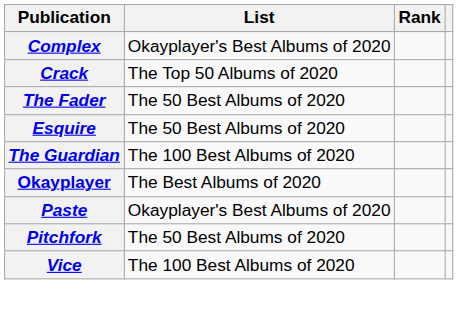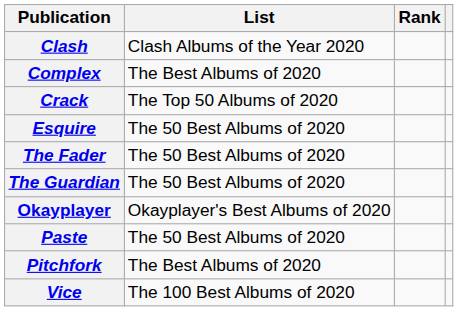+ row: Clash | Clash Albums of the Year 2020
Complex | List: Okayplayer's Best Albums of 2020 -> The Best Albums of 2020
rows swapped: Esquire <-> The Fader
The Guardian | List: The 100 Best Albums of 2020 -> The 50 Best Albums of 2020
Okayplayer | List: The Best Albums of 2020 -> Okayplayer's Best Albums of 2020
Paste | List: Okayplayer's Best Albums of 2020 -> The 50 Best Albums of 2020
Pitchfork | List: The 50 Best Albums of 2020 -> The Best Albums of 2020
